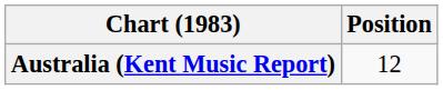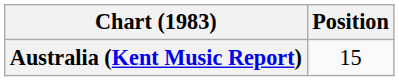Australia (Kent Music Report) | Position: 12 -> 15
